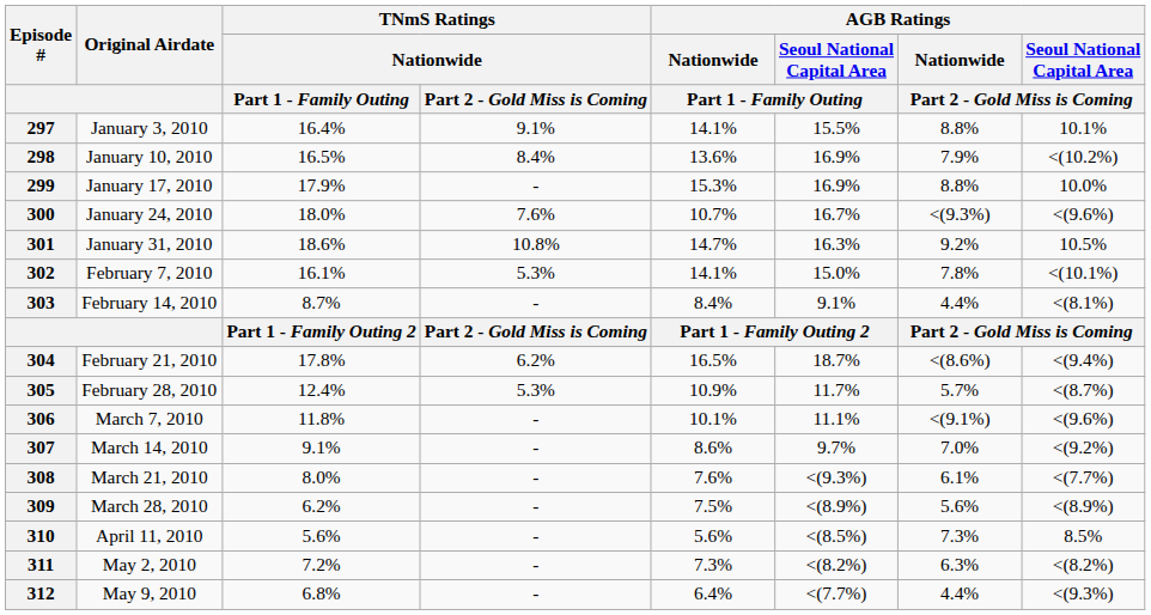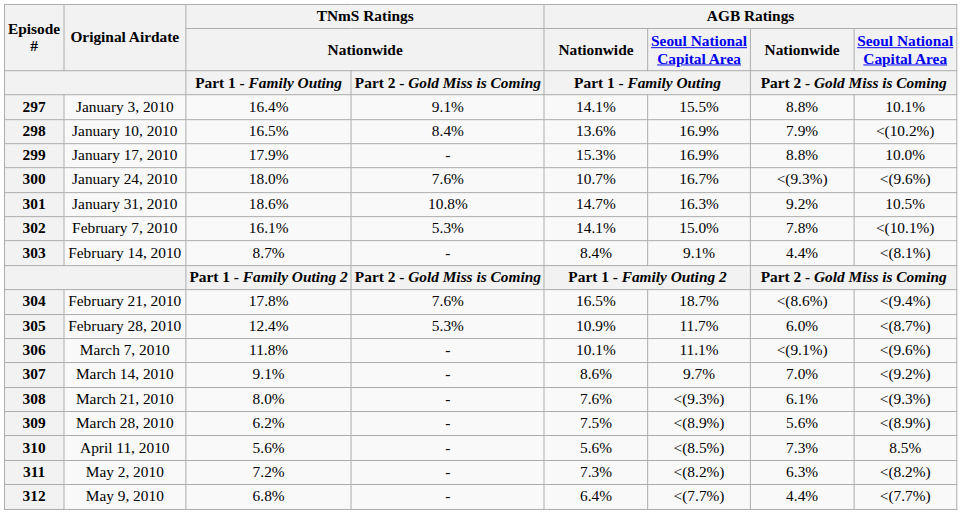304 | TNmS Ratings / Nationwide / Part 2 - Gold Miss is Coming: 6.2% -> 7.6%
305 | AGB Ratings / Nationwide / Part 2 - Gold Miss is Coming: 5.7% -> 6.0%
308 | column 8: <(7.7%) -> <(9.3%)
312 | column 8: <(9.3%) -> <(7.7%)
